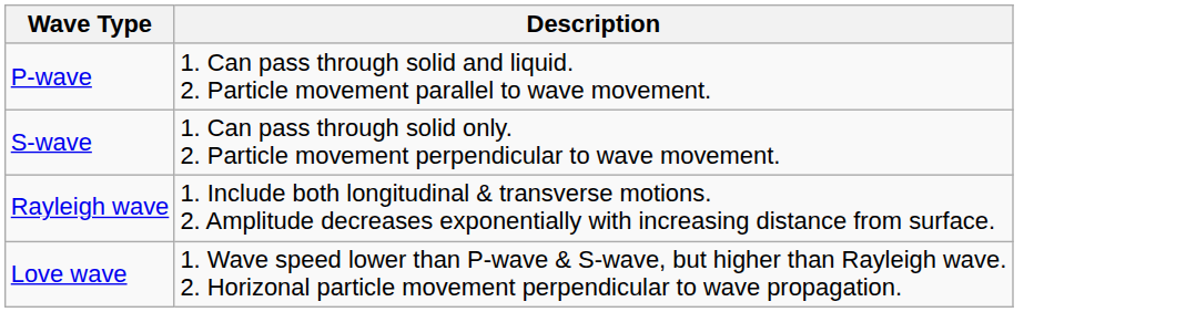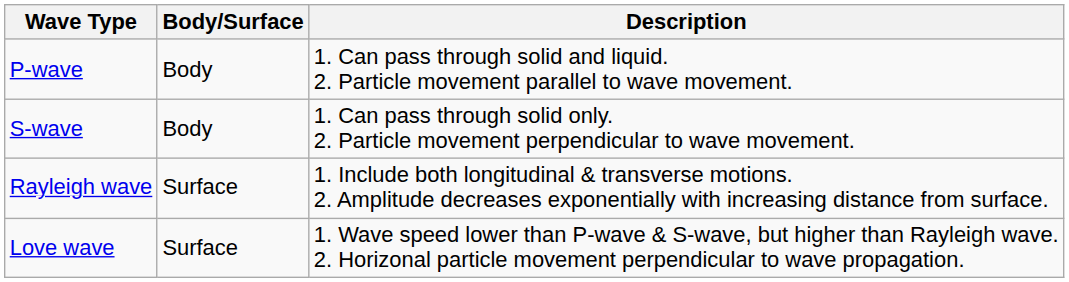+ column: Body/Surface | Body | Body | Surface | Surface
